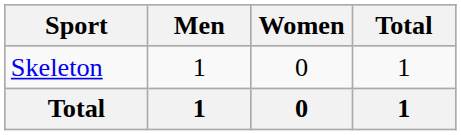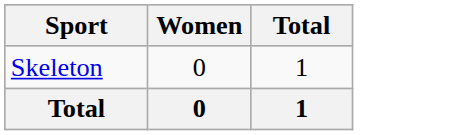- column: Men | 1 | 1
